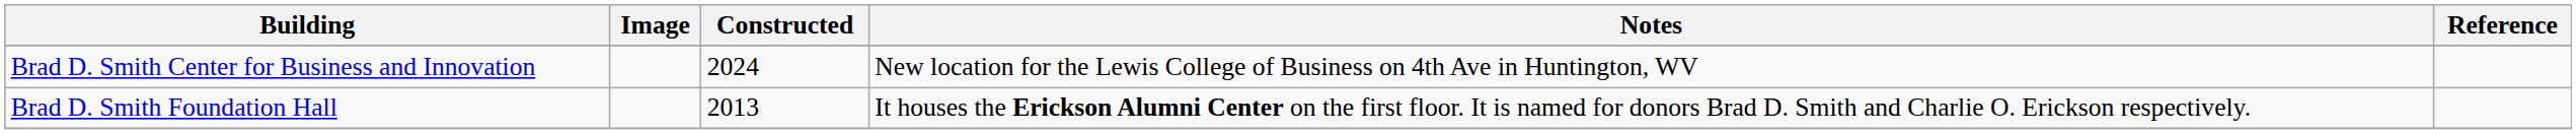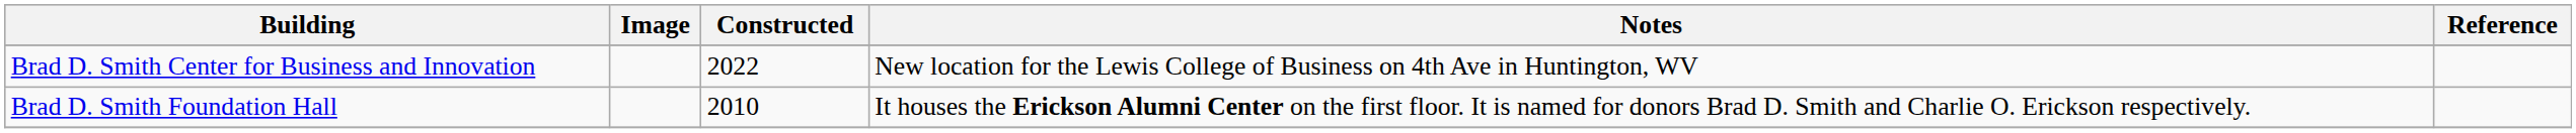Brad D. Smith Center for Business and Innovation | Constructed: 2024 -> 2022
Brad D. Smith Foundation Hall | Constructed: 2013 -> 2010
